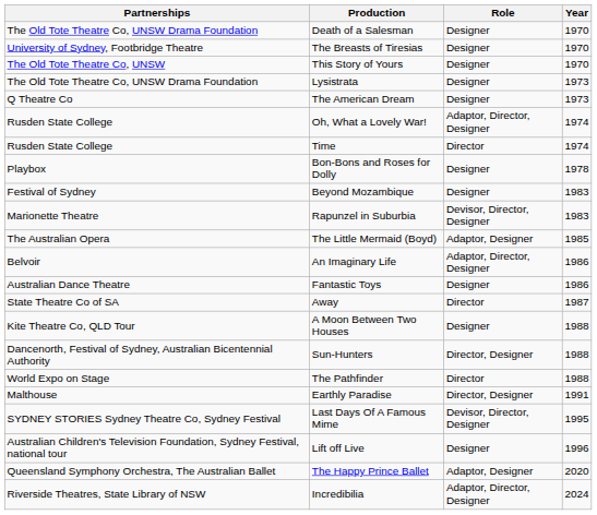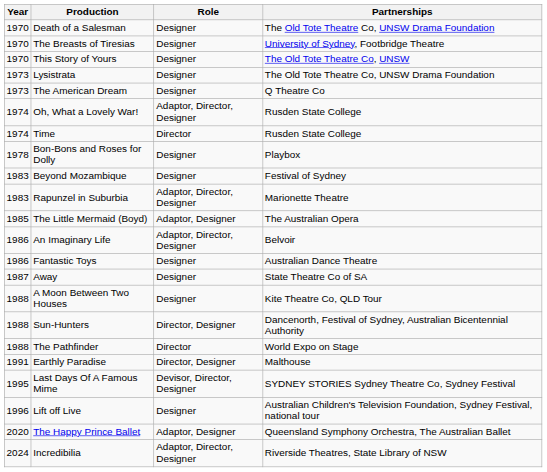columns swapped: Year <-> Partnerships
Rapunzel in Suburbia | Role: Devisor, Director, Designer -> Adaptor, Director, Designer
Away | Role: Director -> Designer
